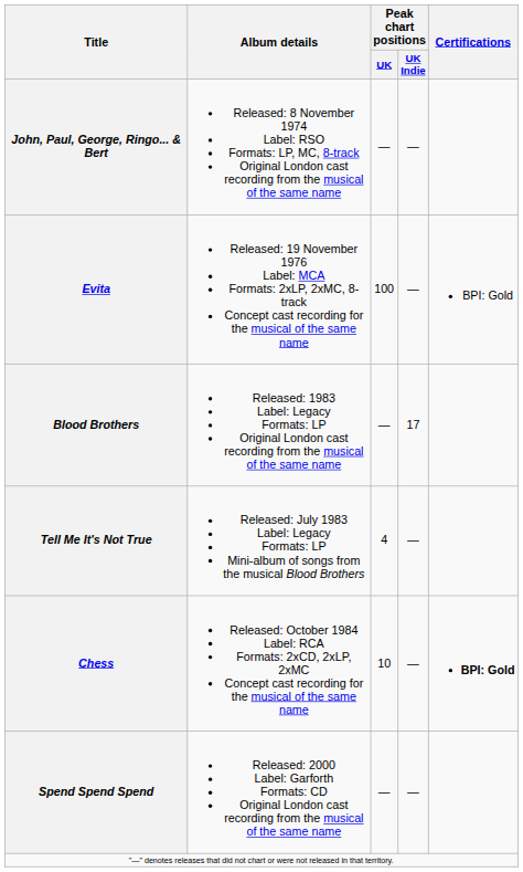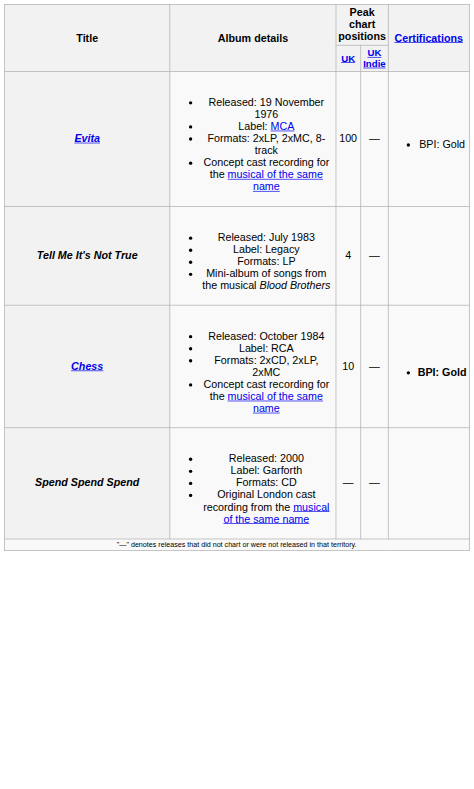- row: John, Paul, George, Ringo... & Bert | Released: 8 November 1974 Label: RSO Formats: LP, MC, 8-track Original London cast recording from the musical of the same name | — | —
- row: Blood Brothers | Released: 1983 Label: Legacy Formats: LP Original London cast recording from the musical of the same name | — | 17
